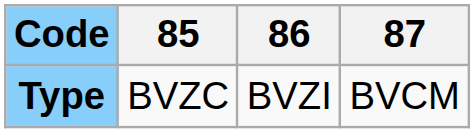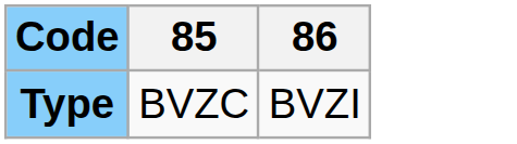- column: 87 | BVCM
